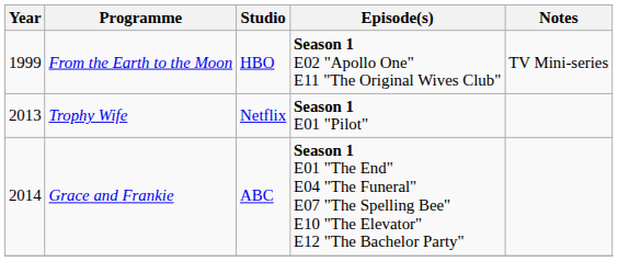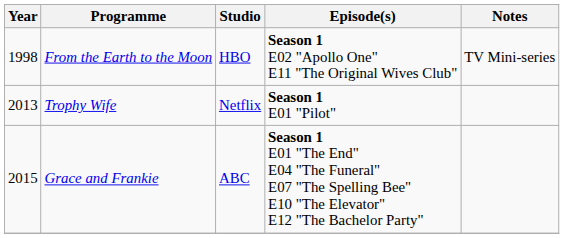From the Earth to the Moon | Year: 1999 -> 1998
Grace and Frankie | Year: 2014 -> 2015
